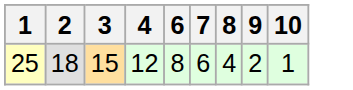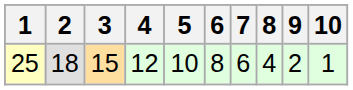+ column: 5 | 10
